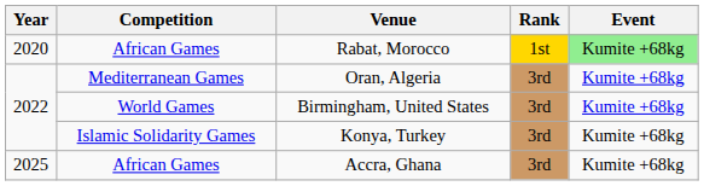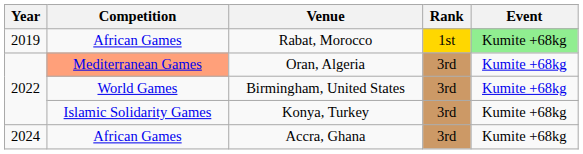Rabat, Morocco | Year: 2020 -> 2019
Oran, Algeria | Competition: no background -> lightsalmon background
Accra, Ghana | Year: 2025 -> 2024
